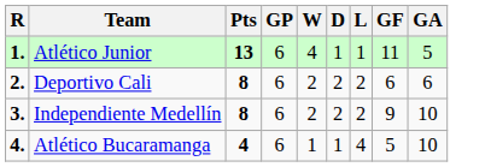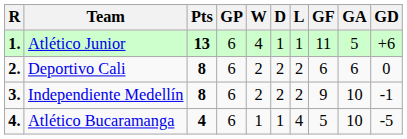+ column: GD | +6 | 0 | -1 | -5
